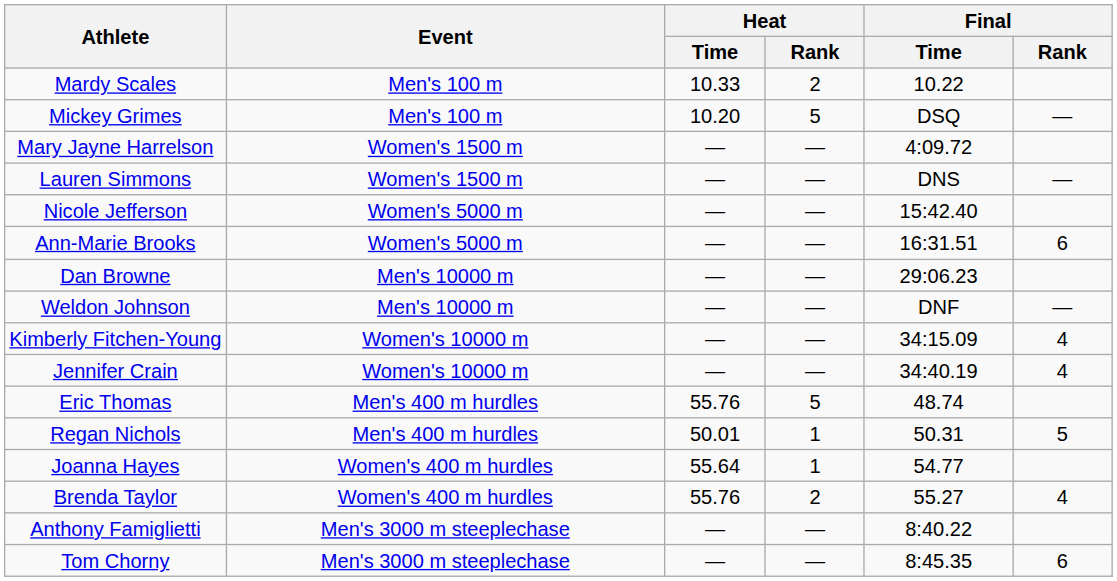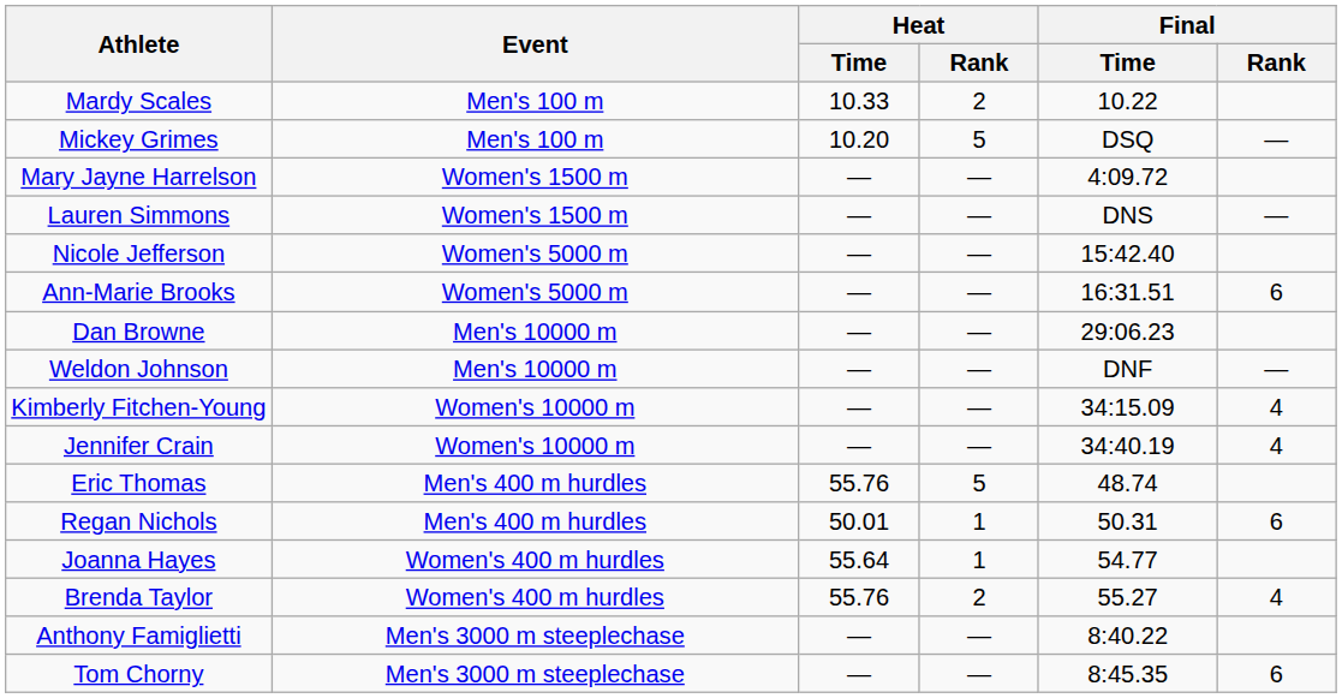Regan Nichols | Final / Rank: 5 -> 6
